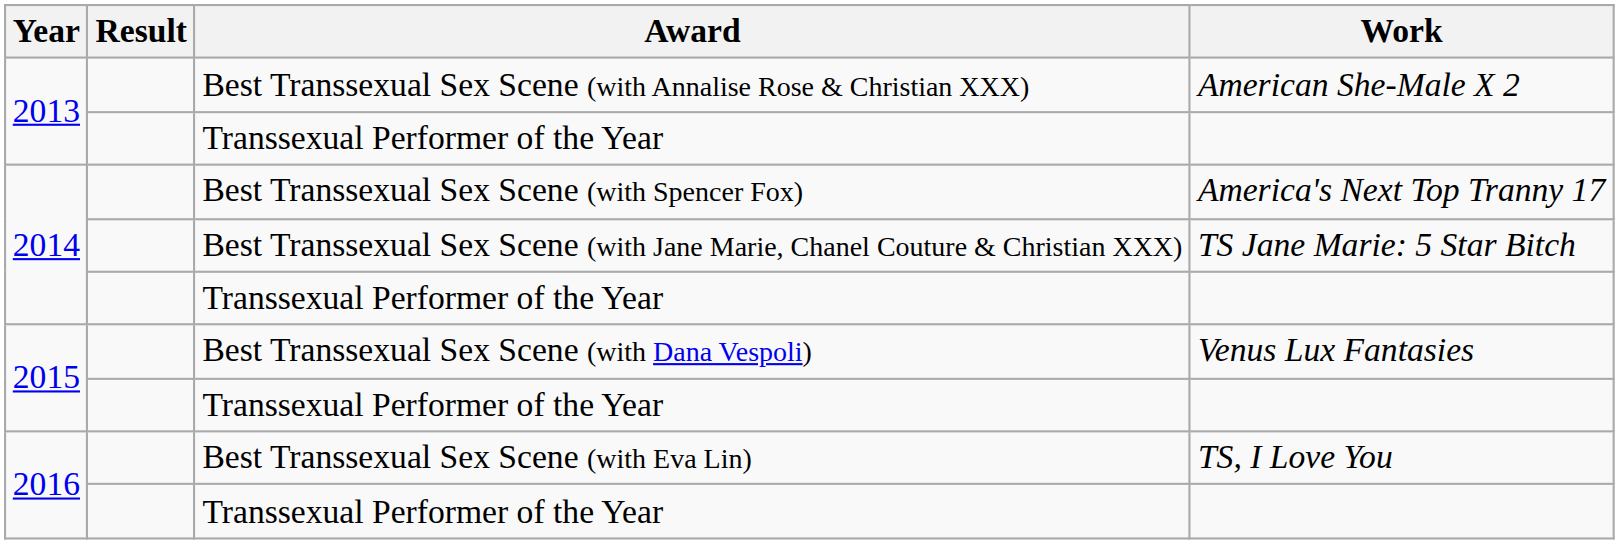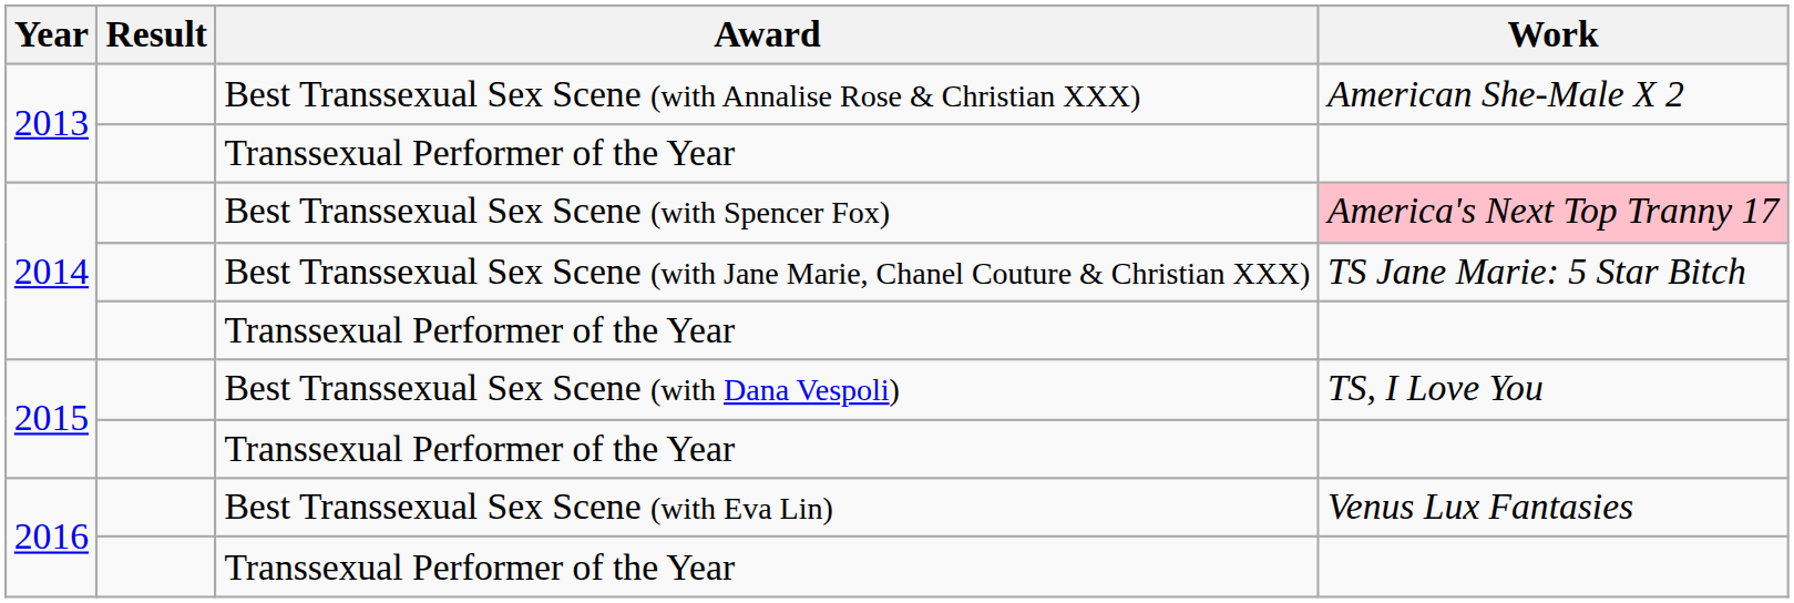Best Transsexual Sex Scene (with Spencer Fox) | Work: no background -> pink background
Best Transsexual Sex Scene (with Dana Vespoli) | Work: Venus Lux Fantasies -> TS, I Love You
Best Transsexual Sex Scene (with Eva Lin) | Work: TS, I Love You -> Venus Lux Fantasies
